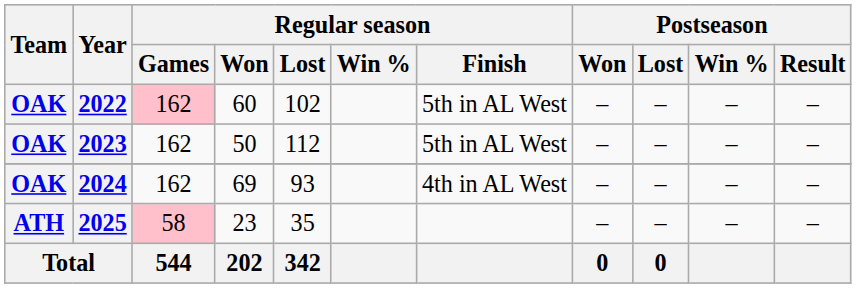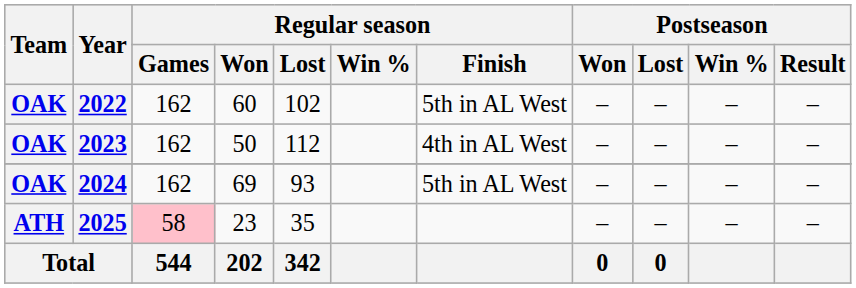2022 | Regular season / Games: pink background -> no background
2023 | Regular season / Finish: 5th in AL West -> 4th in AL West
2024 | Regular season / Finish: 4th in AL West -> 5th in AL West
